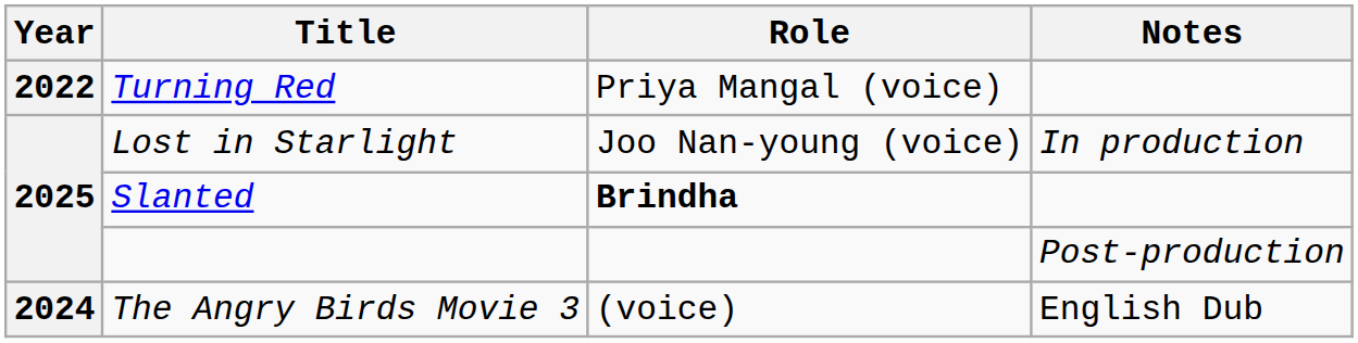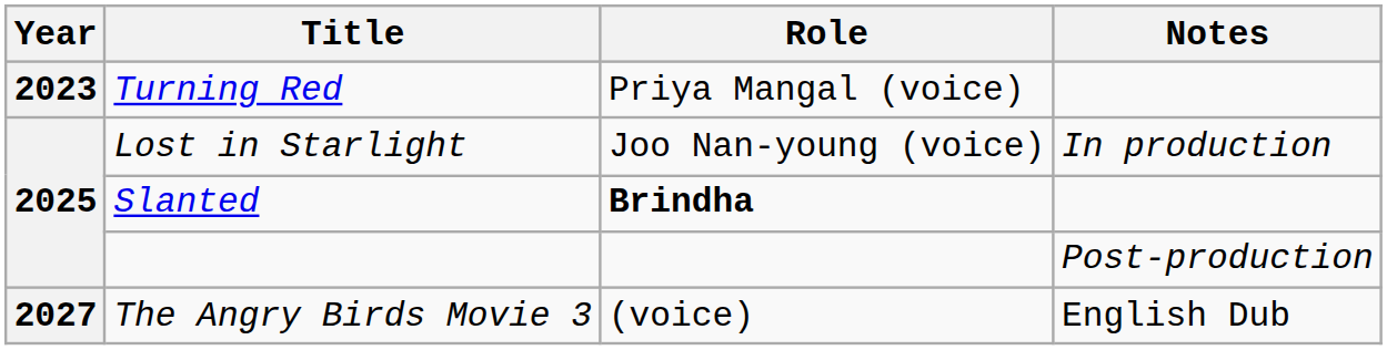Turning Red | Year: 2022 -> 2023
The Angry Birds Movie 3 | Year: 2024 -> 2027
